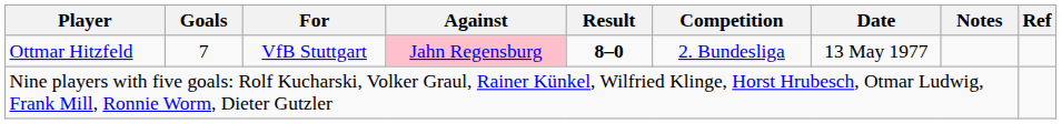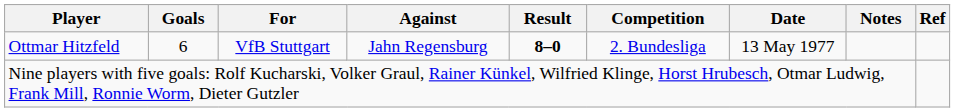Ottmar Hitzfeld | Goals: 7 -> 6
Ottmar Hitzfeld | Against: pink background -> no background
